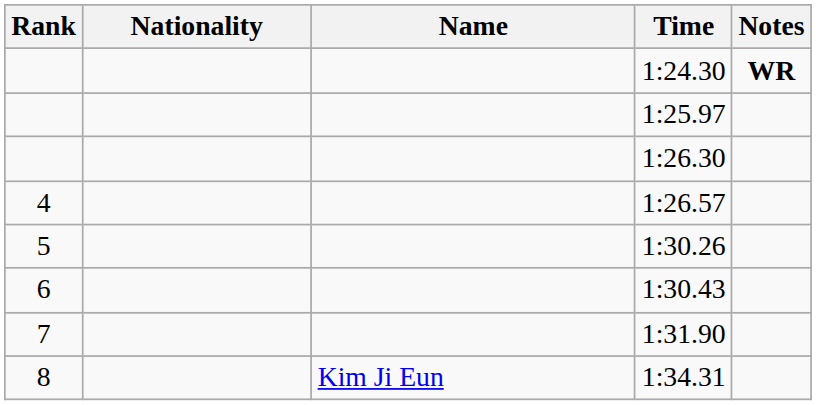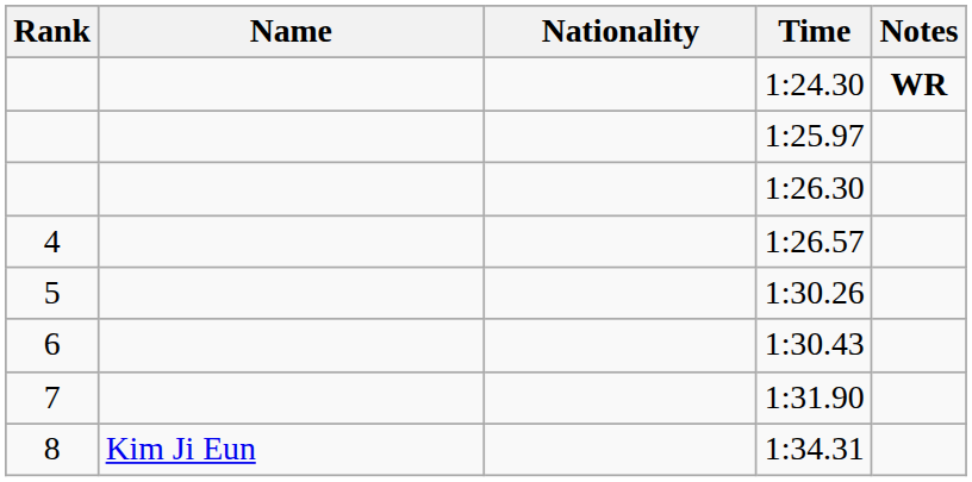columns swapped: Name <-> Nationality
